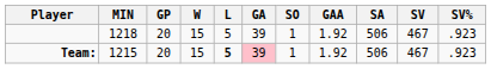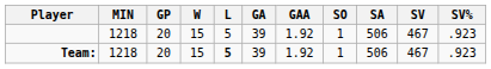columns swapped: GAA <-> SO
Team: | MIN: 1215 -> 1218
Team: | GA: pink background -> no background
